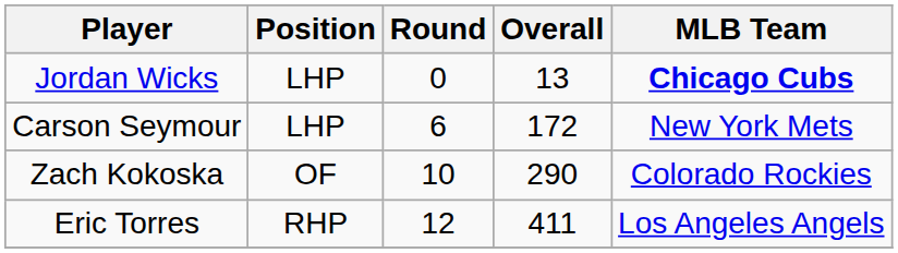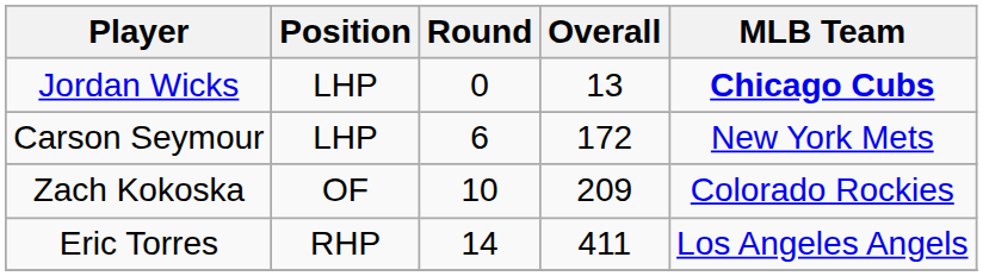Zach Kokoska | Overall: 290 -> 209
Eric Torres | Round: 12 -> 14
